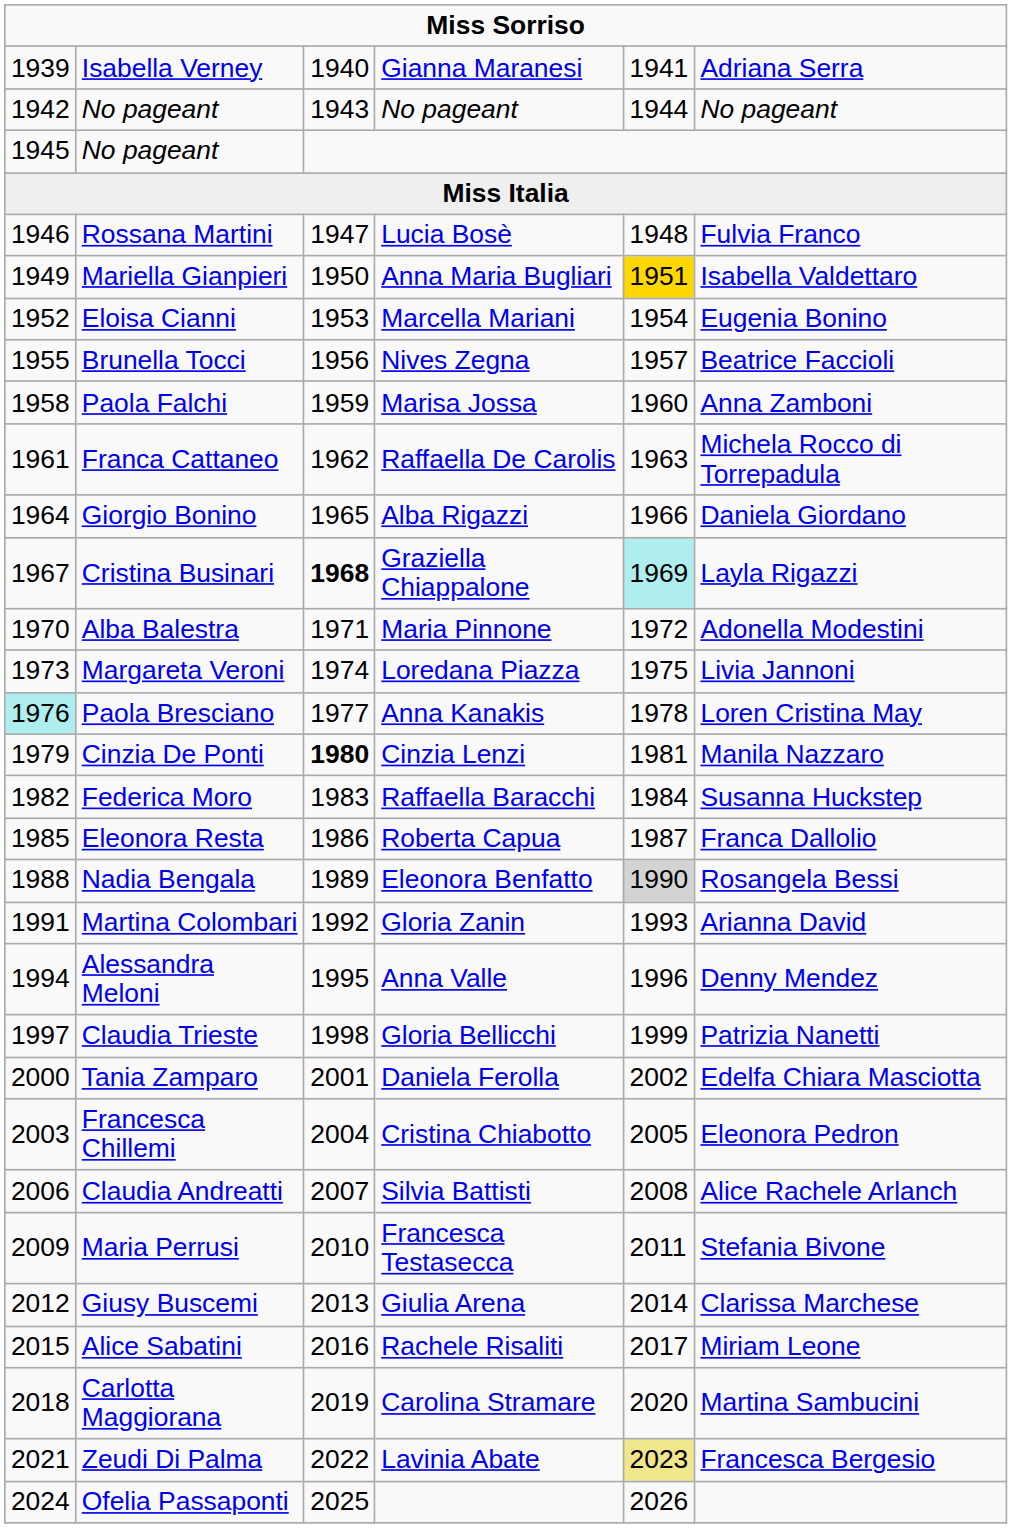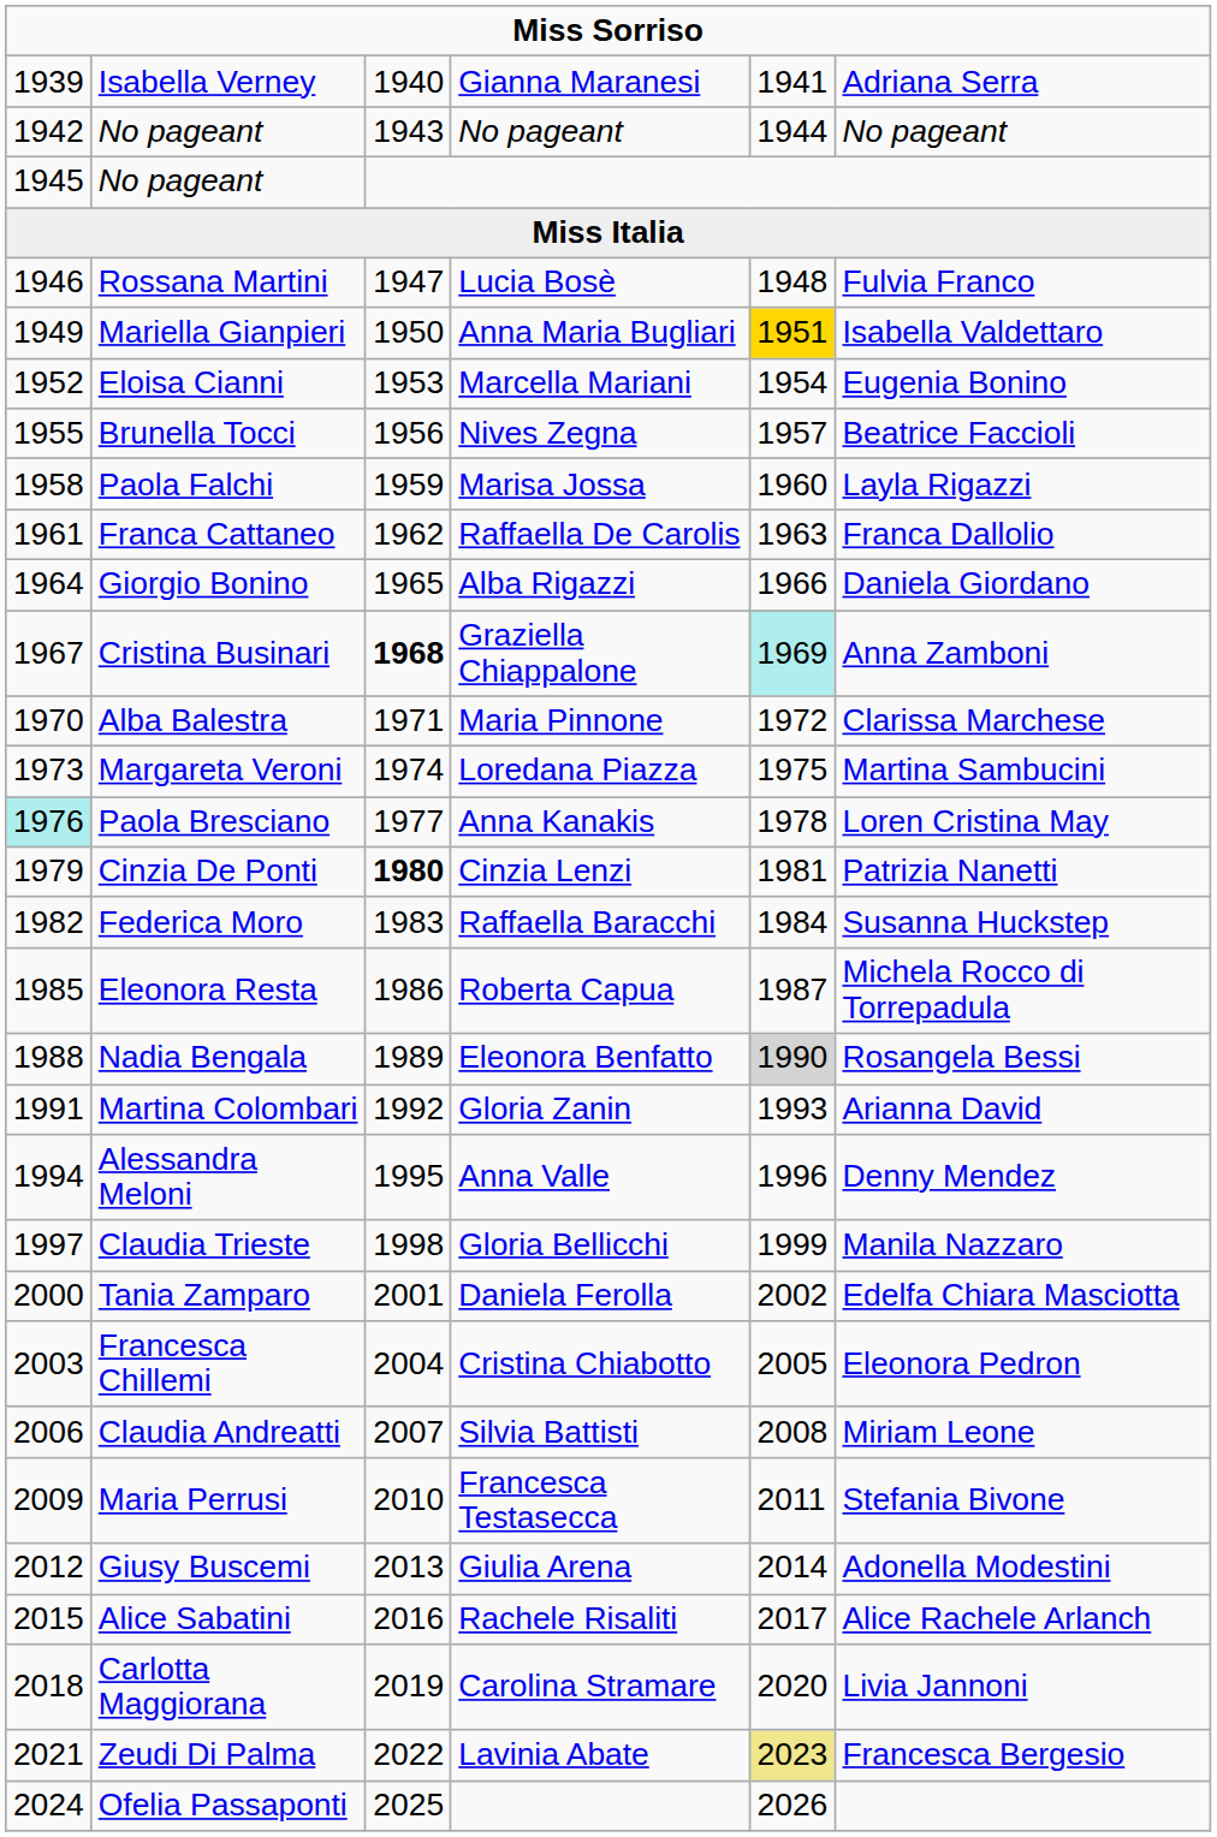Paola Falchi | column 6: Anna Zamboni -> Layla Rigazzi
Franca Cattaneo | column 6: Michela Rocco di Torrepadula -> Franca Dallolio
Cristina Businari | column 6: Layla Rigazzi -> Anna Zamboni
Alba Balestra | column 6: Adonella Modestini -> Clarissa Marchese
Margareta Veroni | column 6: Livia Jannoni -> Martina Sambucini
Cinzia De Ponti | column 6: Manila Nazzaro -> Patrizia Nanetti
Eleonora Resta | column 6: Franca Dallolio -> Michela Rocco di Torrepadula
Claudia Trieste | column 6: Patrizia Nanetti -> Manila Nazzaro
Claudia Andreatti | column 6: Alice Rachele Arlanch -> Miriam Leone
Giusy Buscemi | column 6: Clarissa Marchese -> Adonella Modestini
Alice Sabatini | column 6: Miriam Leone -> Alice Rachele Arlanch
Carlotta Maggiorana | column 6: Martina Sambucini -> Livia Jannoni
